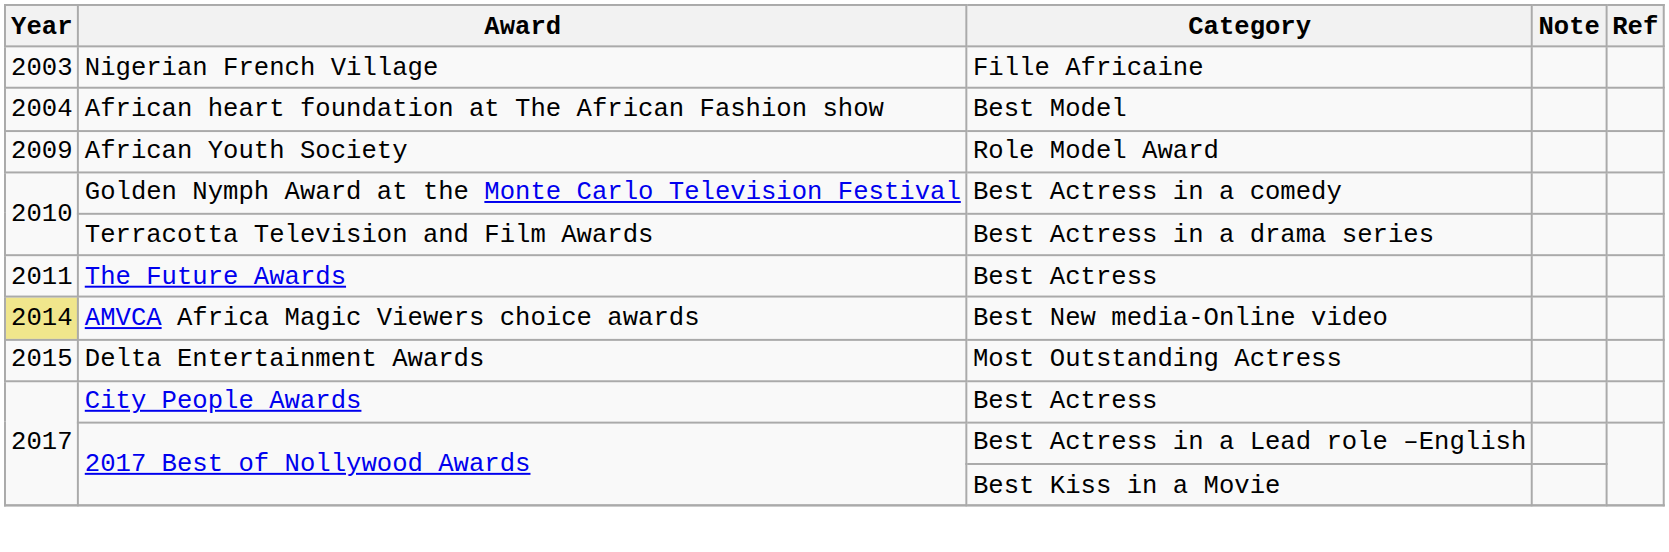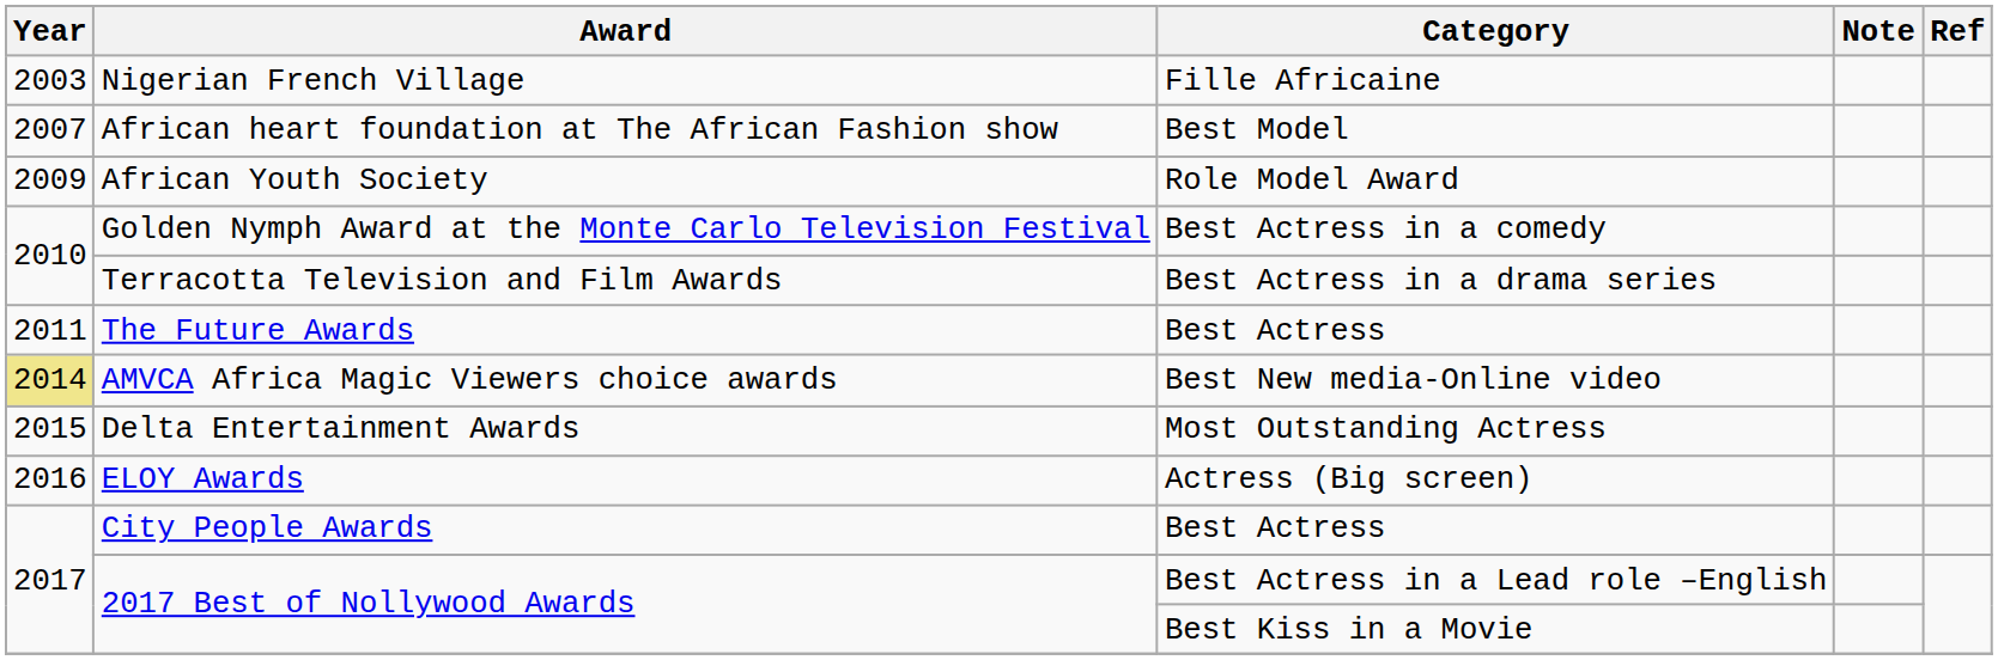African heart foundation at The African Fashion show | Year: 2004 -> 2007
+ row: 2016 | ELOY Awards | Actress (Big screen)
